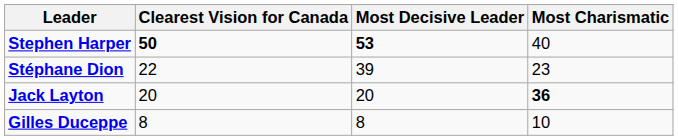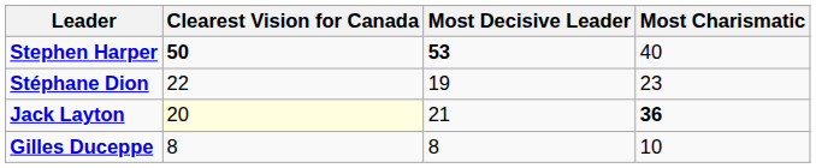Stéphane Dion | Most Decisive Leader: 39 -> 19
Jack Layton | Clearest Vision for Canada: no background -> lightyellow background
Jack Layton | Most Decisive Leader: 20 -> 21
